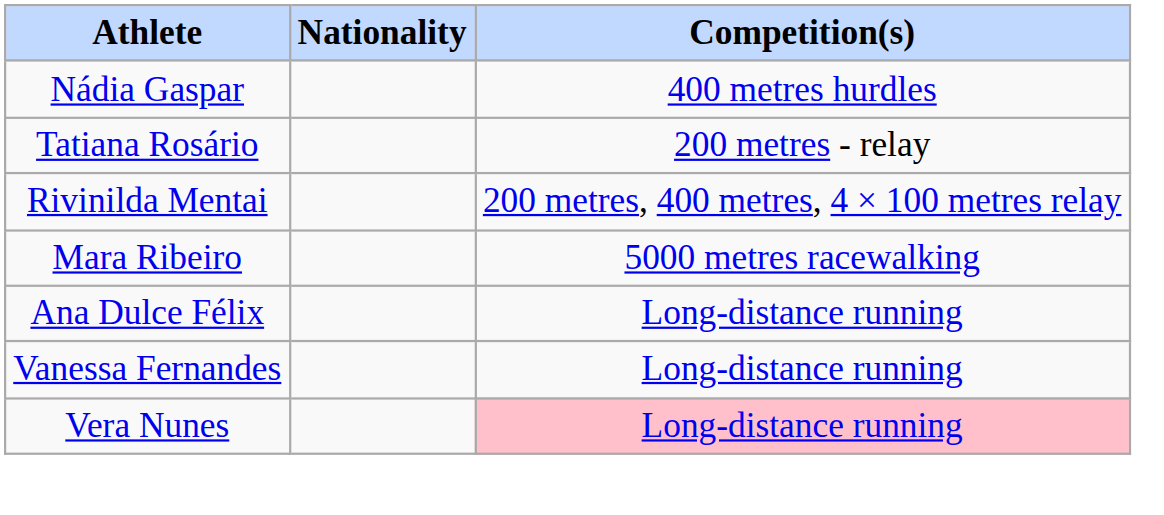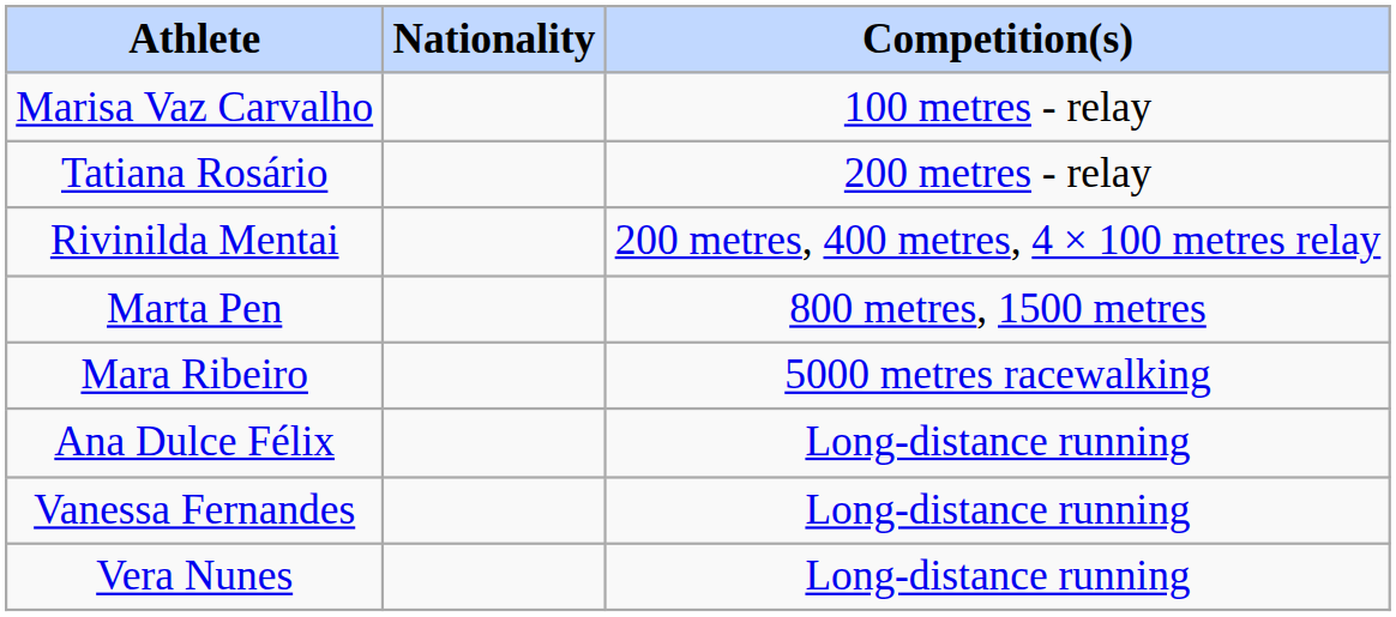- row: Nádia Gaspar | 400 metres hurdles
+ row: Marisa Vaz Carvalho | 100 metres - relay
+ row: Marta Pen | 800 metres, 1500 metres
Vera Nunes | Competition(s): pink background -> no background
